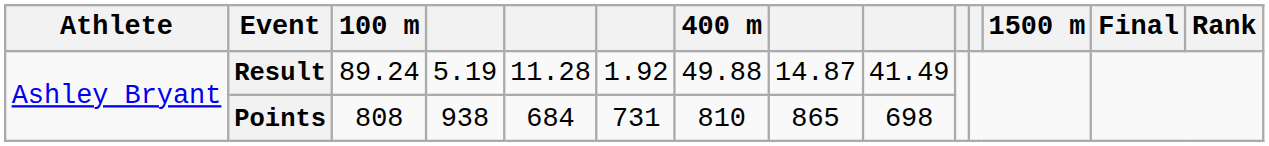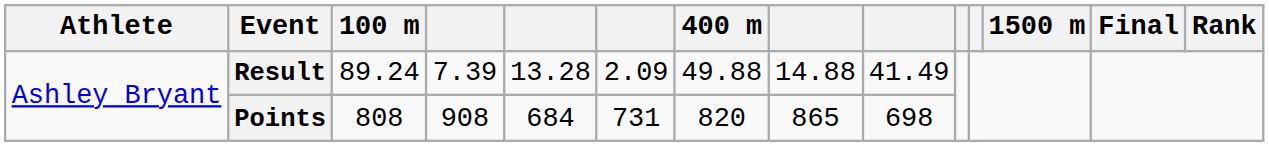Result | column 4: 5.19 -> 7.39
Result | column 5: 11.28 -> 13.28
Result | column 6: 1.92 -> 2.09
Result | column 8: 14.87 -> 14.88
Points | column 4: 938 -> 908
Points | 400 m: 810 -> 820
